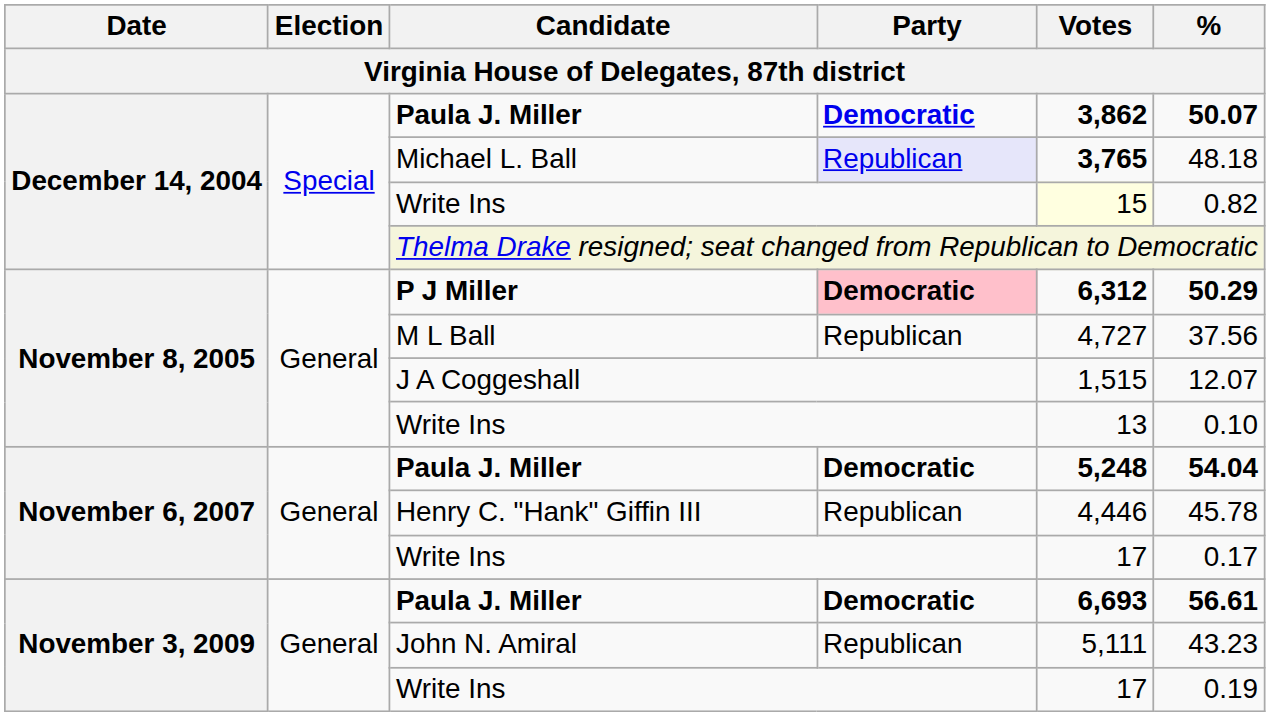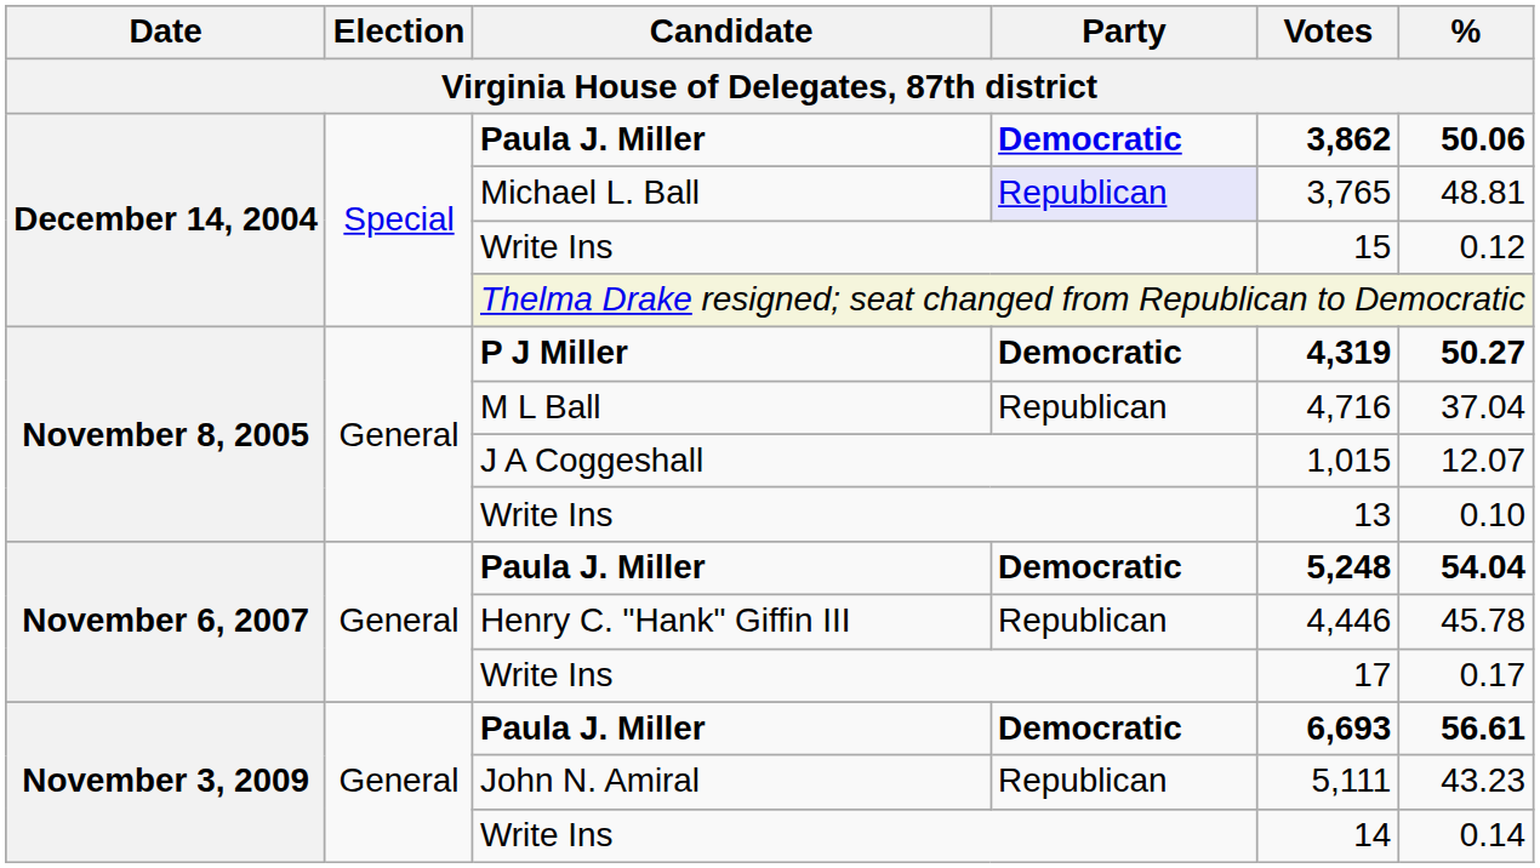December 14, 2004 / Paula J. Miller | %: 50.07 -> 50.06
Michael L. Ball | Votes: bold -> normal
Michael L. Ball | %: 48.18 -> 48.81
December 14, 2004 / Write Ins | Votes: lightyellow background -> no background
December 14, 2004 / Write Ins | %: 0.82 -> 0.12
P J Miller | Party: pink background -> no background
P J Miller | Votes: 6,312 -> 4,319
P J Miller | %: 50.29 -> 50.27
M L Ball | Votes: 4,727 -> 4,716
M L Ball | %: 37.56 -> 37.04
J A Coggeshall | Votes: 1,515 -> 1,015
November 3, 2009 / Write Ins | Votes: 17 -> 14
November 3, 2009 / Write Ins | %: 0.19 -> 0.14
